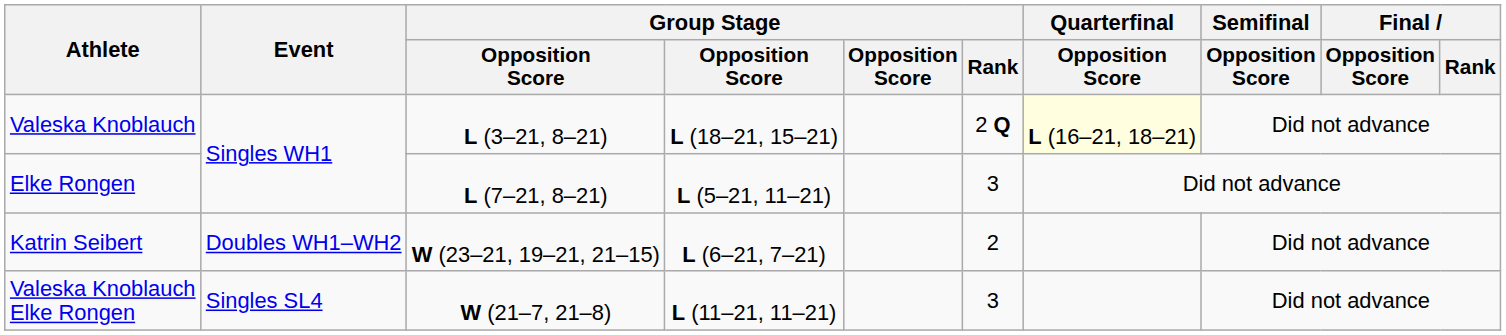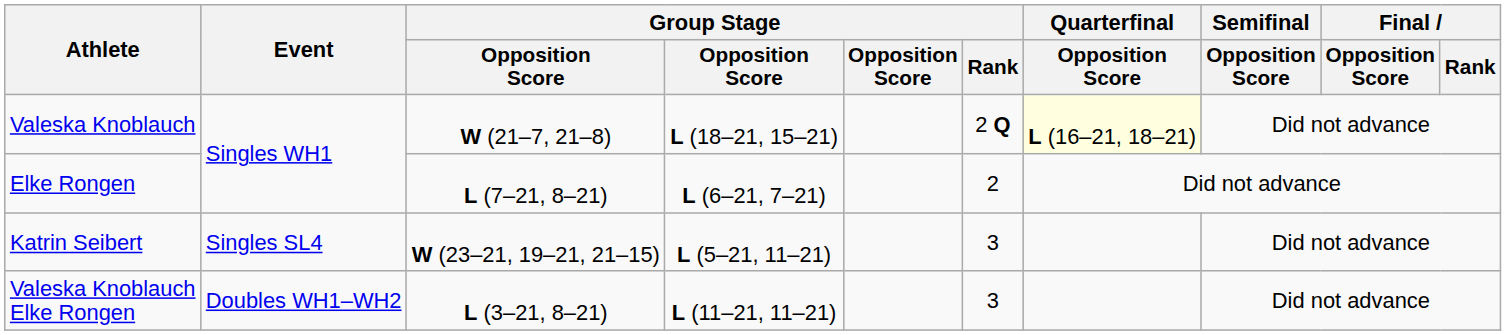Valeska Knoblauch | column 3: L (3–21, 8–21) -> W (21–7, 21–8)
Elke Rongen | column 4: L (5–21, 11–21) -> L (6–21, 7–21)
Elke Rongen | Group Stage / Rank: 3 -> 2
Katrin Seibert | Event: Doubles WH1–WH2 -> Singles SL4
Katrin Seibert | column 4: L (6–21, 7–21) -> L (5–21, 11–21)
Katrin Seibert | Group Stage / Rank: 2 -> 3
Valeska Knoblauch Elke Rongen | Event: Singles SL4 -> Doubles WH1–WH2
Valeska Knoblauch Elke Rongen | column 3: W (21–7, 21–8) -> L (3–21, 8–21)
